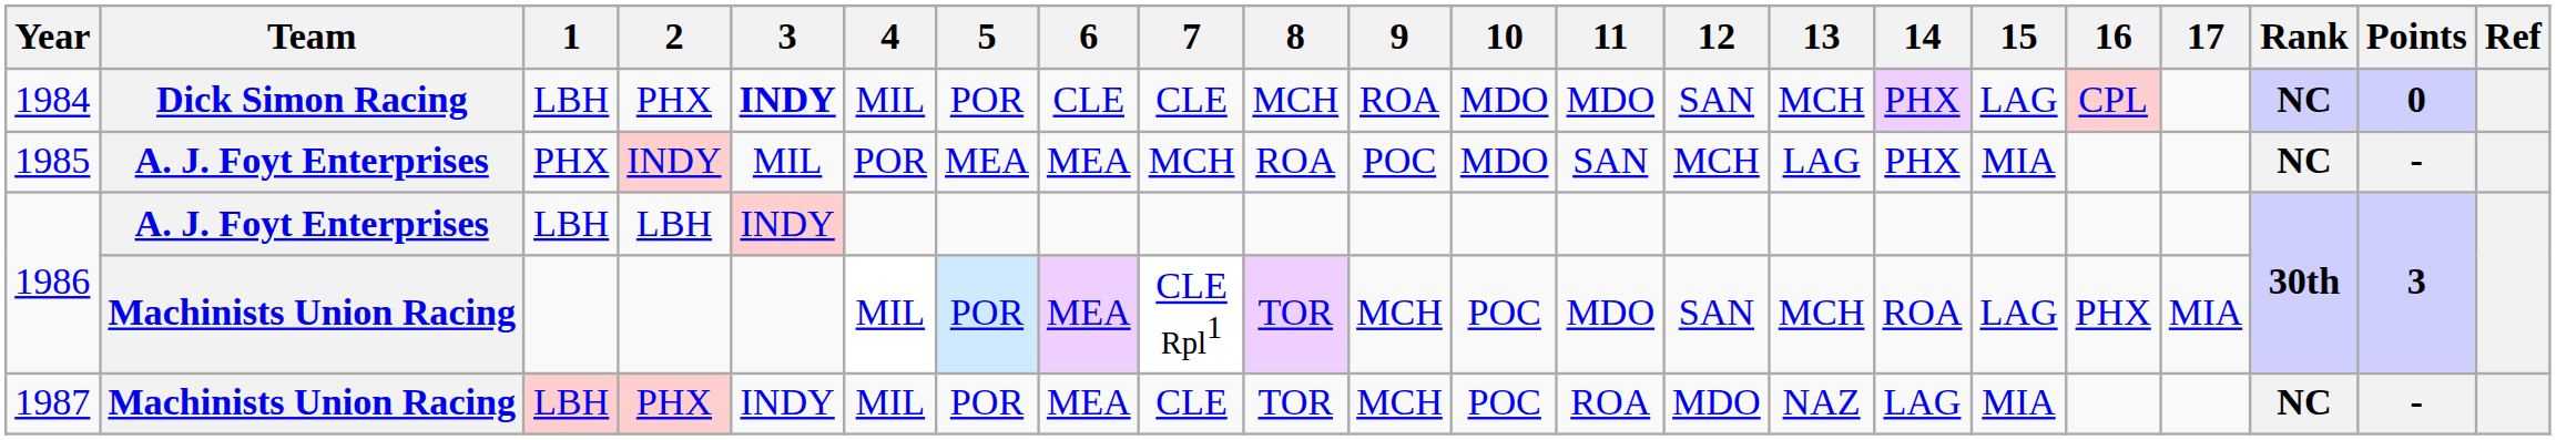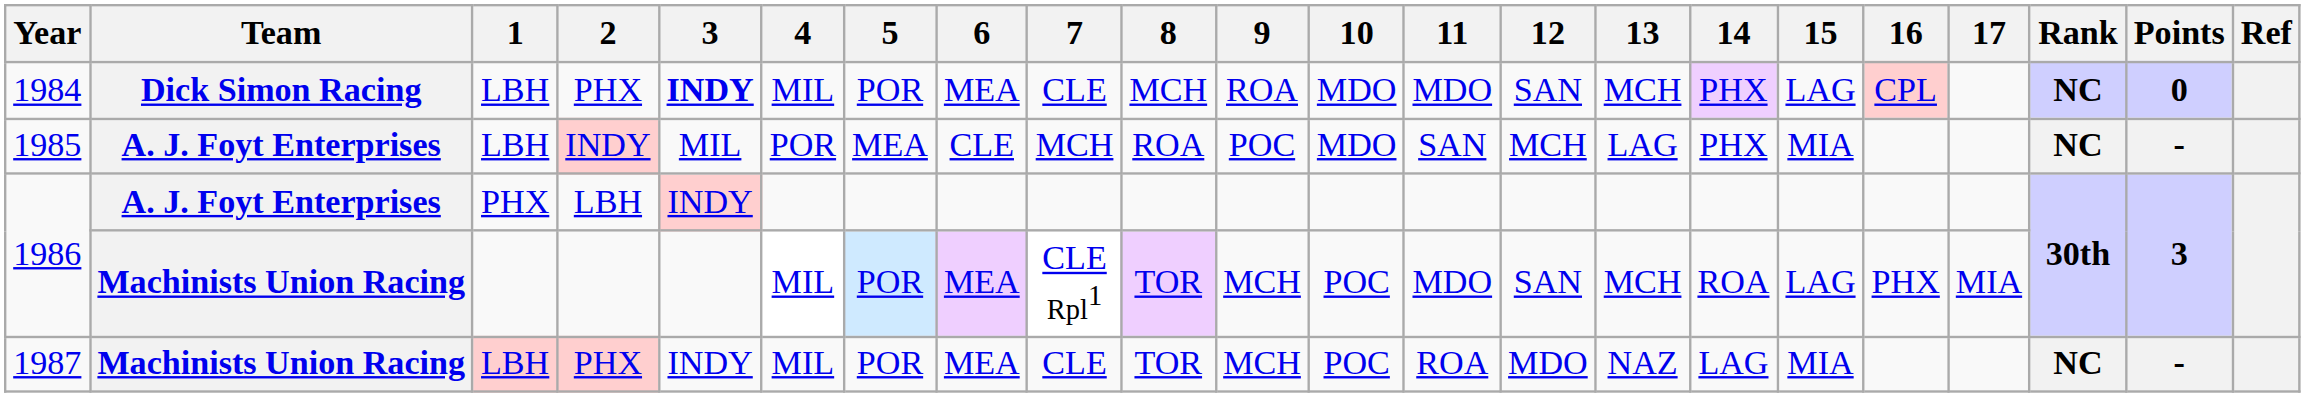1984 | 6: CLE -> MEA
1985 | 1: PHX -> LBH
1985 | 6: MEA -> CLE
1986 / LBH | 1: LBH -> PHX
